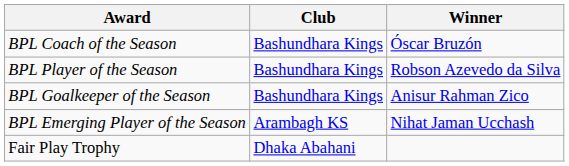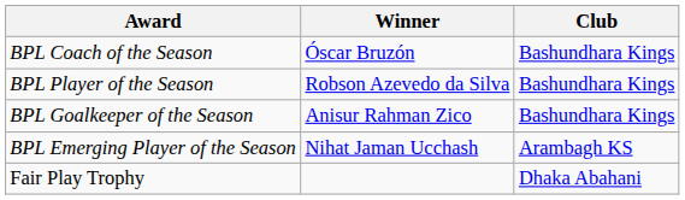columns swapped: Winner <-> Club
